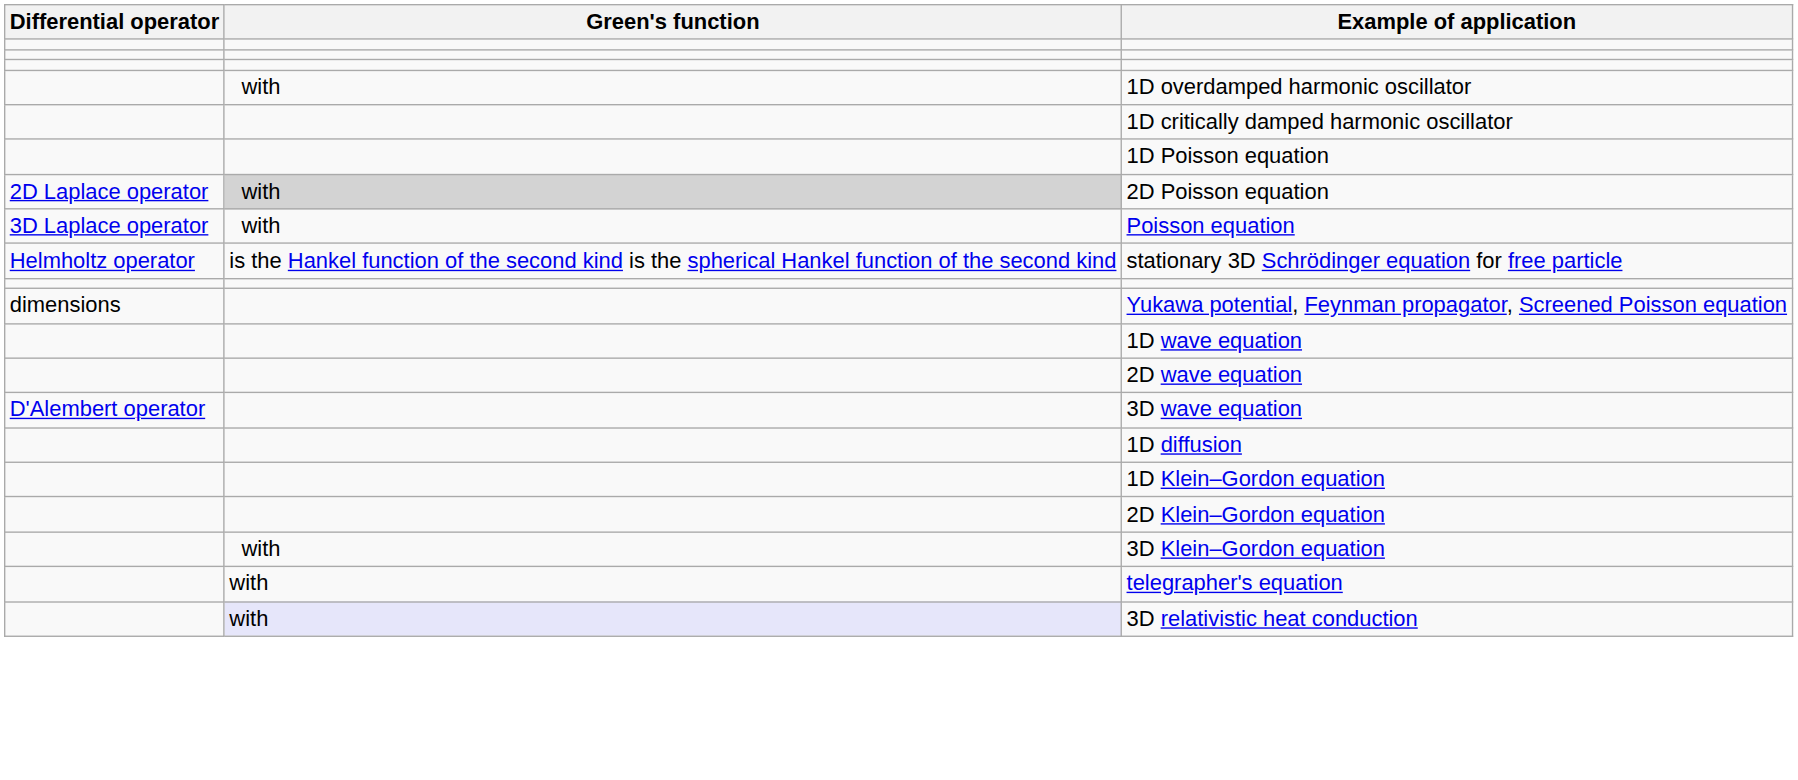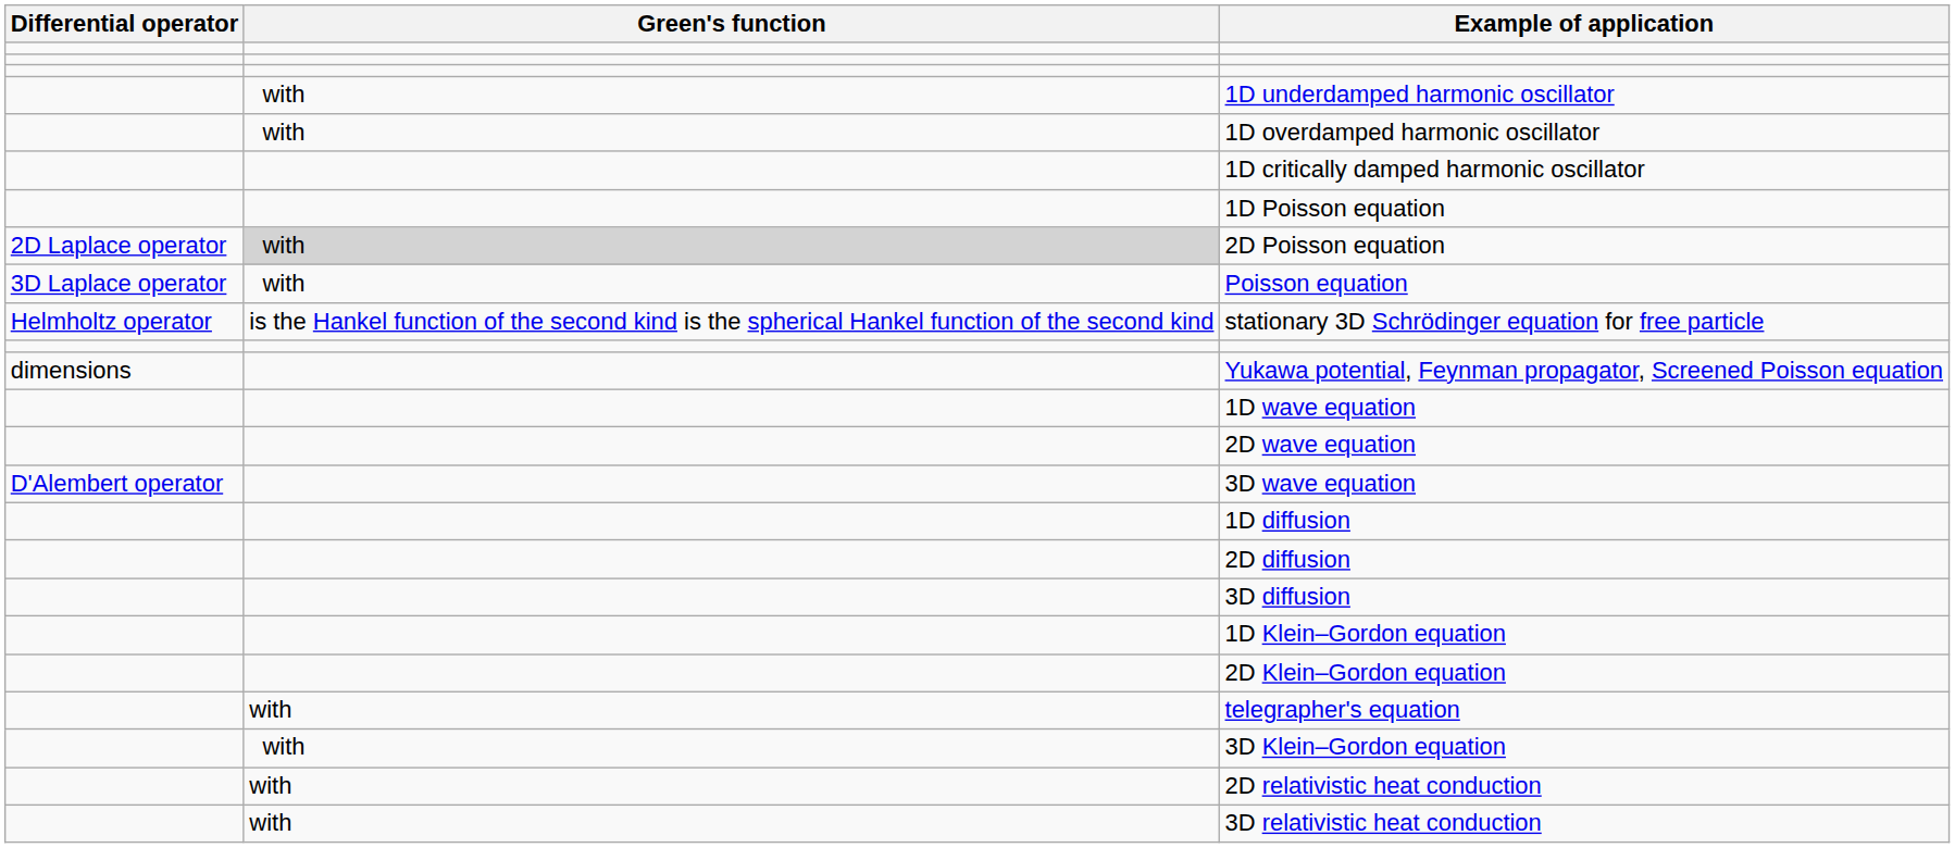+ row: with | 1D underdamped harmonic oscillator
+ row: 2D diffusion
+ row: 3D diffusion
rows swapped: 3D Klein–Gordon equation <-> telegrapher's equation
+ row: with | 2D relativistic heat conduction
3D relativistic heat conduction | Green's function: lavender background -> no background
